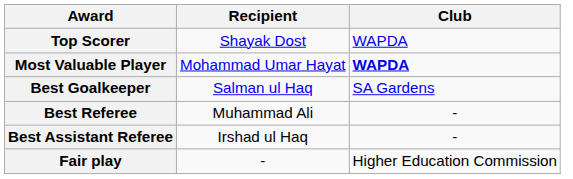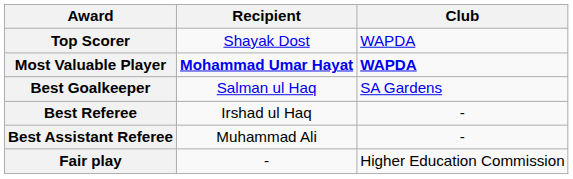Most Valuable Player | Recipient: normal -> bold
Best Referee | Recipient: Muhammad Ali -> Irshad ul Haq
Best Assistant Referee | Recipient: Irshad ul Haq -> Muhammad Ali
